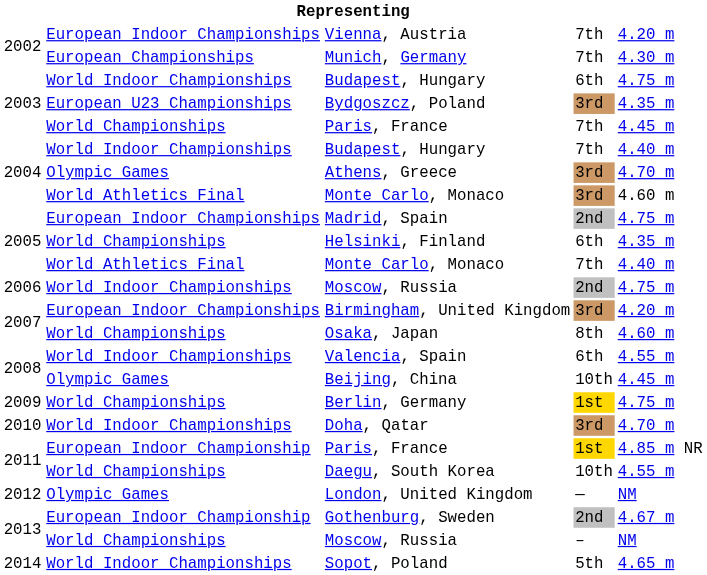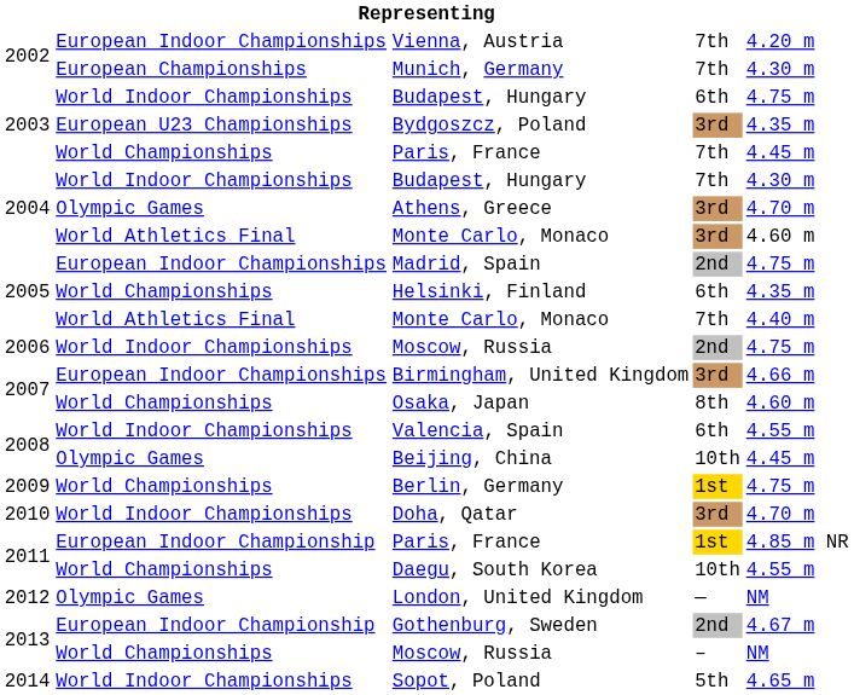2004 / Budapest, Hungary | column 5: 4.40 m -> 4.30 m
Birmingham, United Kingdom | column 5: 4.20 m -> 4.66 m
